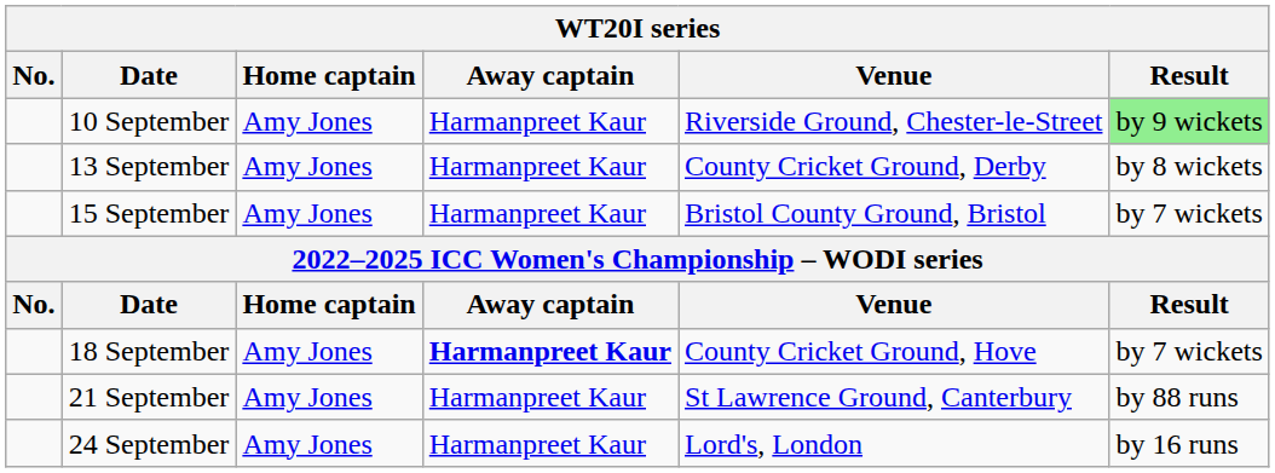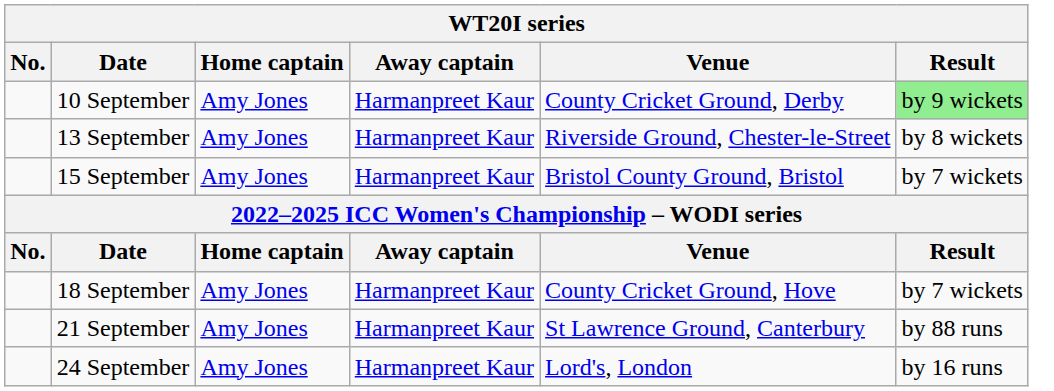10 September | Venue: Riverside Ground, Chester-le-Street -> County Cricket Ground, Derby
13 September | Venue: County Cricket Ground, Derby -> Riverside Ground, Chester-le-Street
18 September | Away captain: bold -> normal
